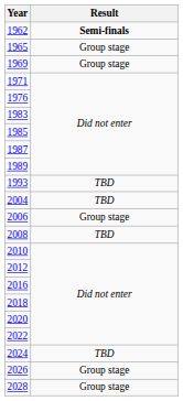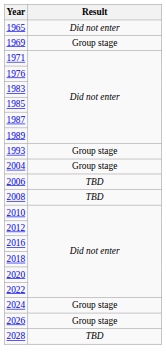- row: 1962 | Semi-finals
1965 | Result: Group stage -> Did not enter
1993 | Result: TBD -> Group stage
2004 | Result: TBD -> Group stage
2006 | Result: Group stage -> TBD
2024 | Result: TBD -> Group stage
2028 | Result: Group stage -> TBD
